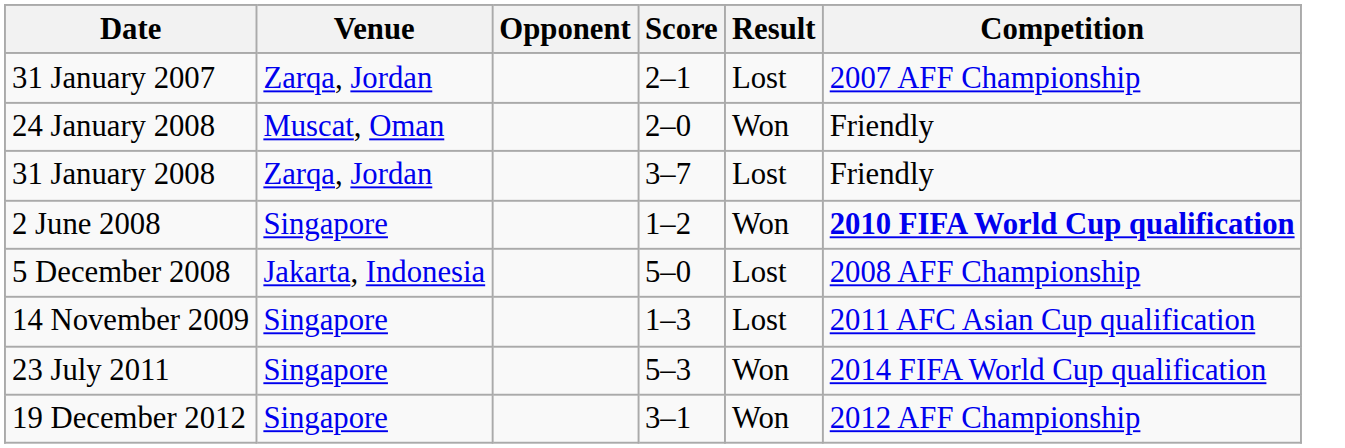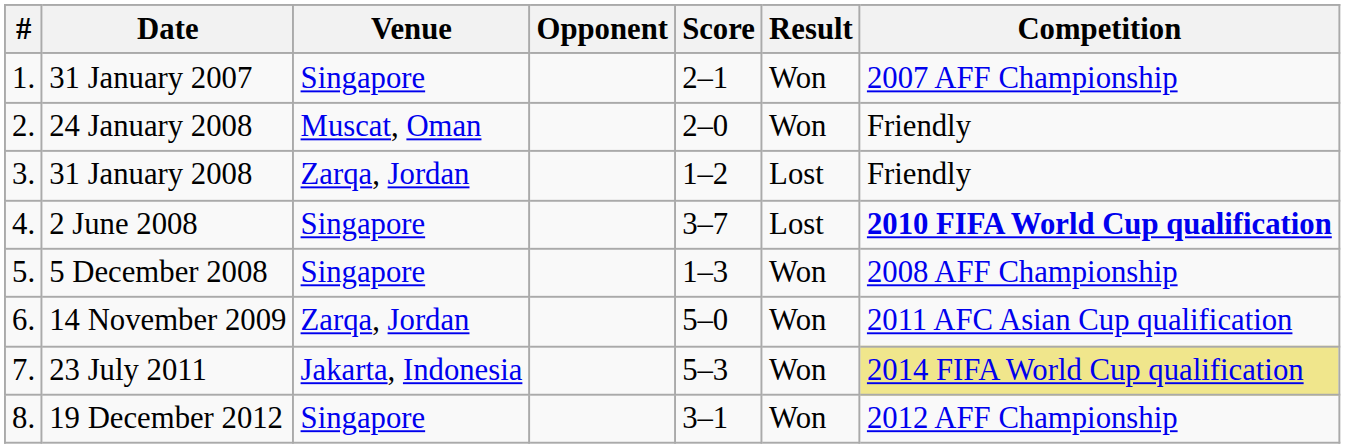+ column: # | 1. | 2. | 3. | 4. | 5. | 6. | 7. | 8.
31 January 2007 | Venue: Zarqa, Jordan -> Singapore
31 January 2007 | Result: Lost -> Won
31 January 2008 | Score: 3–7 -> 1–2
2 June 2008 | Score: 1–2 -> 3–7
2 June 2008 | Result: Won -> Lost
5 December 2008 | Venue: Jakarta, Indonesia -> Singapore
5 December 2008 | Score: 5–0 -> 1–3
5 December 2008 | Result: Lost -> Won
14 November 2009 | Venue: Singapore -> Zarqa, Jordan
14 November 2009 | Score: 1–3 -> 5–0
14 November 2009 | Result: Lost -> Won
23 July 2011 | Venue: Singapore -> Jakarta, Indonesia
23 July 2011 | Competition: no background -> khaki background
